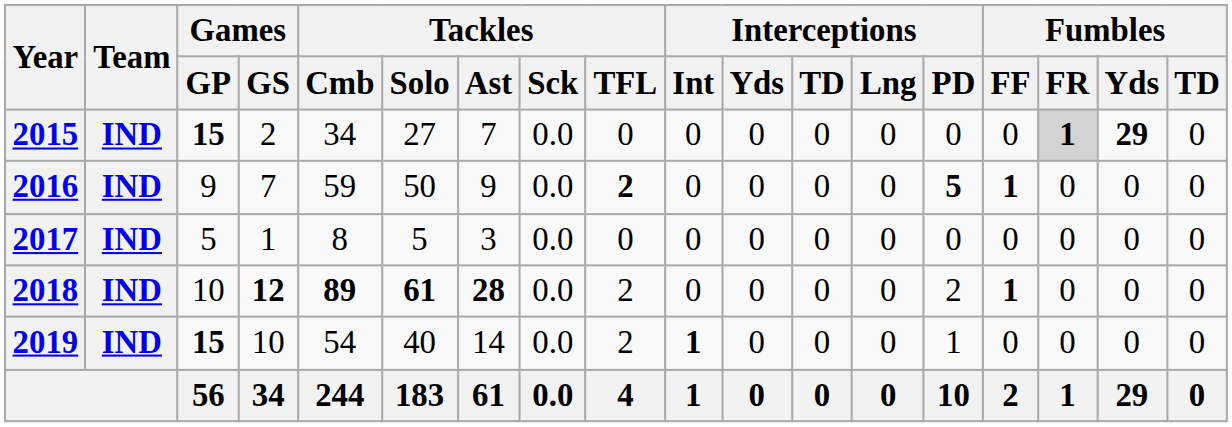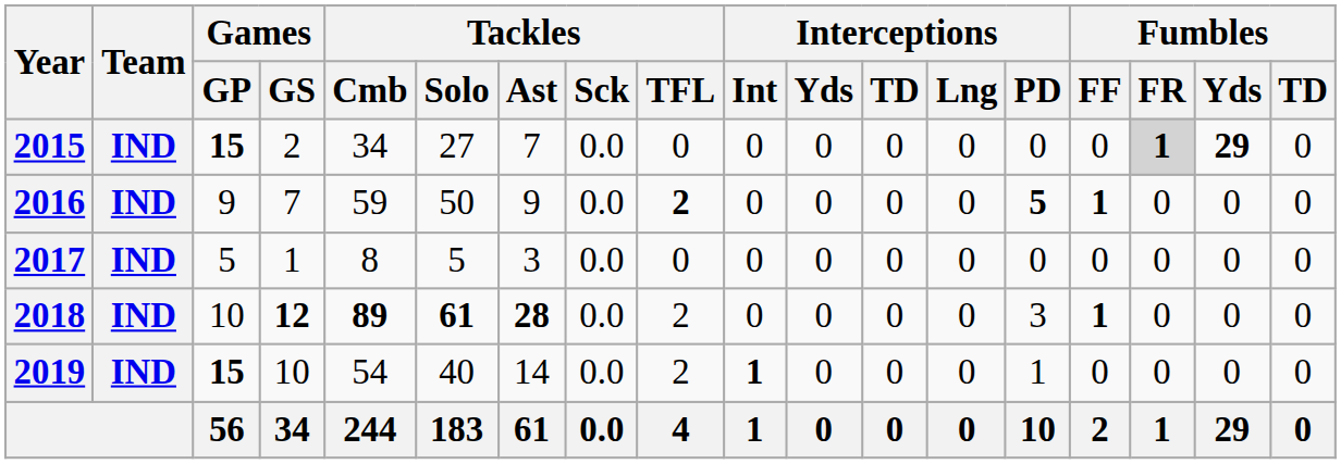2018 | Interceptions / PD: 2 -> 3
